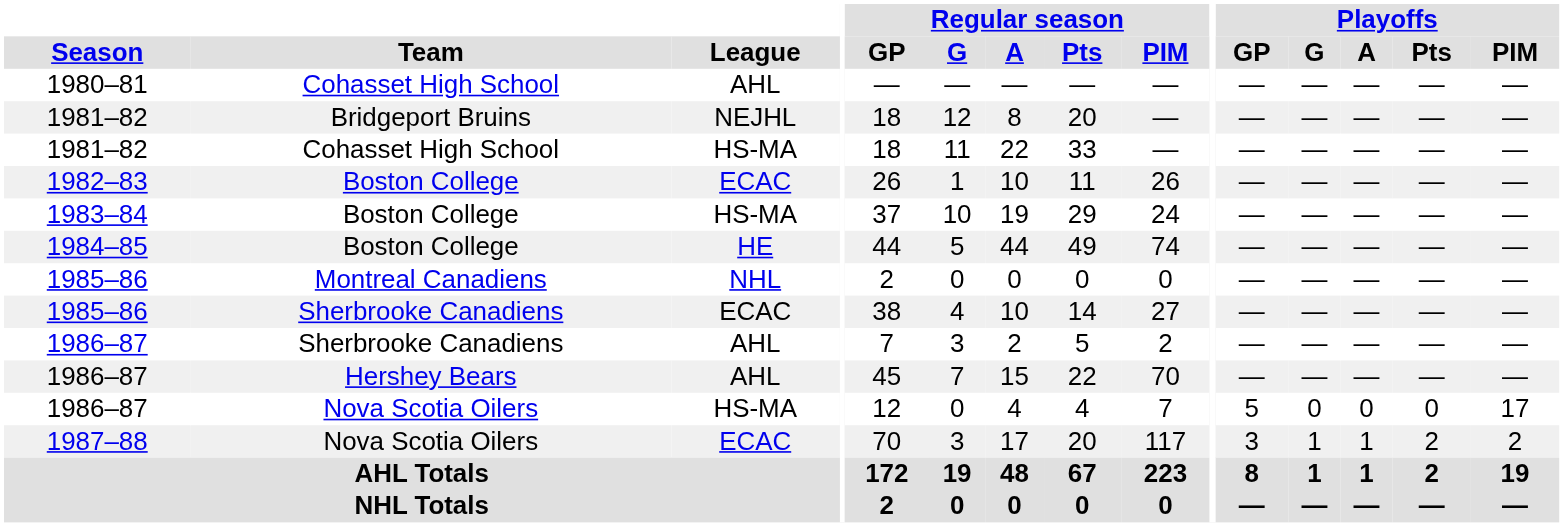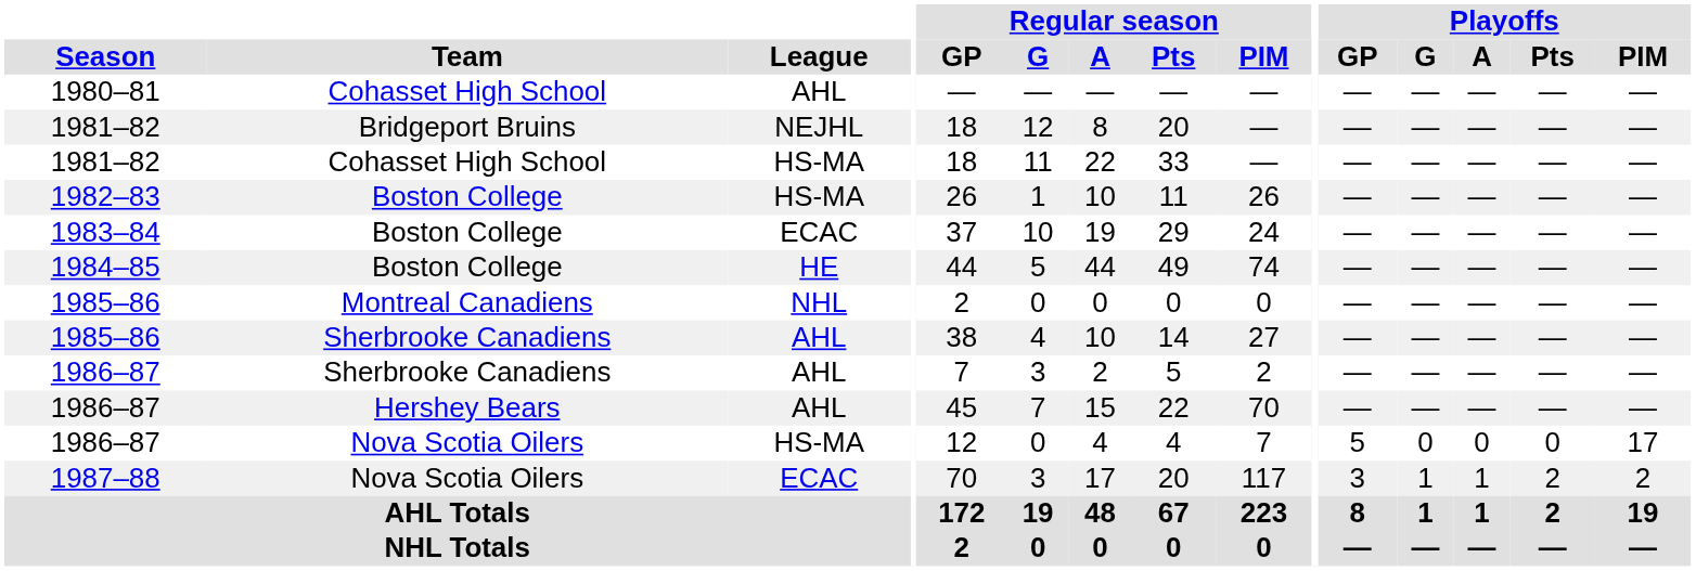1982–83 | League: ECAC -> HS-MA
1983–84 | League: HS-MA -> ECAC
1985–86 / Sherbrooke Canadiens | League: ECAC -> AHL
